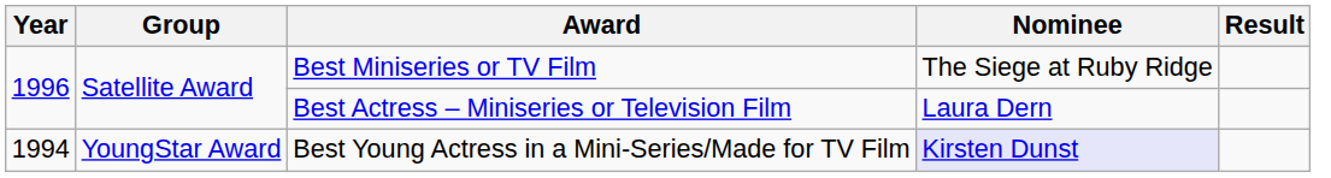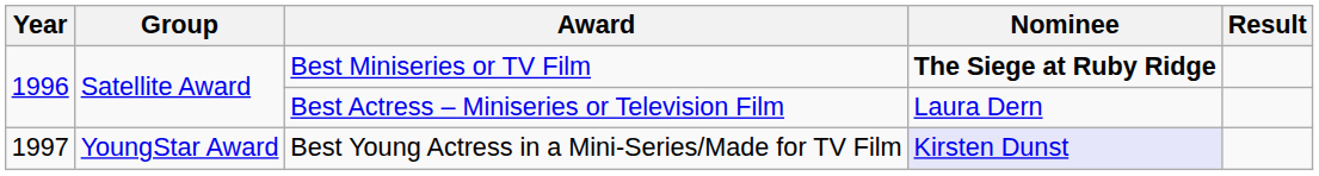Best Miniseries or TV Film | Nominee: normal -> bold
Best Young Actress in a Mini-Series/Made for TV Film | Year: 1994 -> 1997
